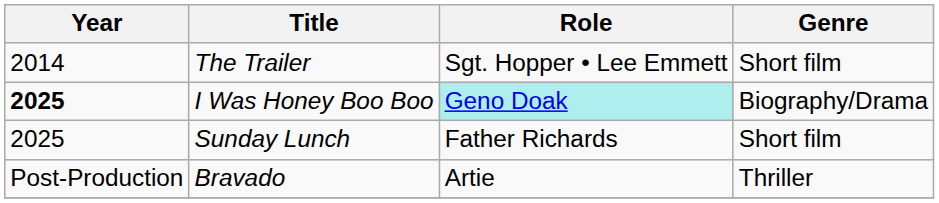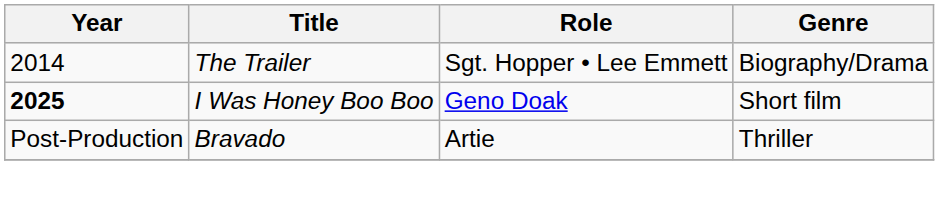The Trailer | Genre: Short film -> Biography/Drama
I Was Honey Boo Boo | Role: paleturquoise background -> no background
I Was Honey Boo Boo | Genre: Biography/Drama -> Short film
- row: 2025 | Sunday Lunch | Father Richards | Short film
